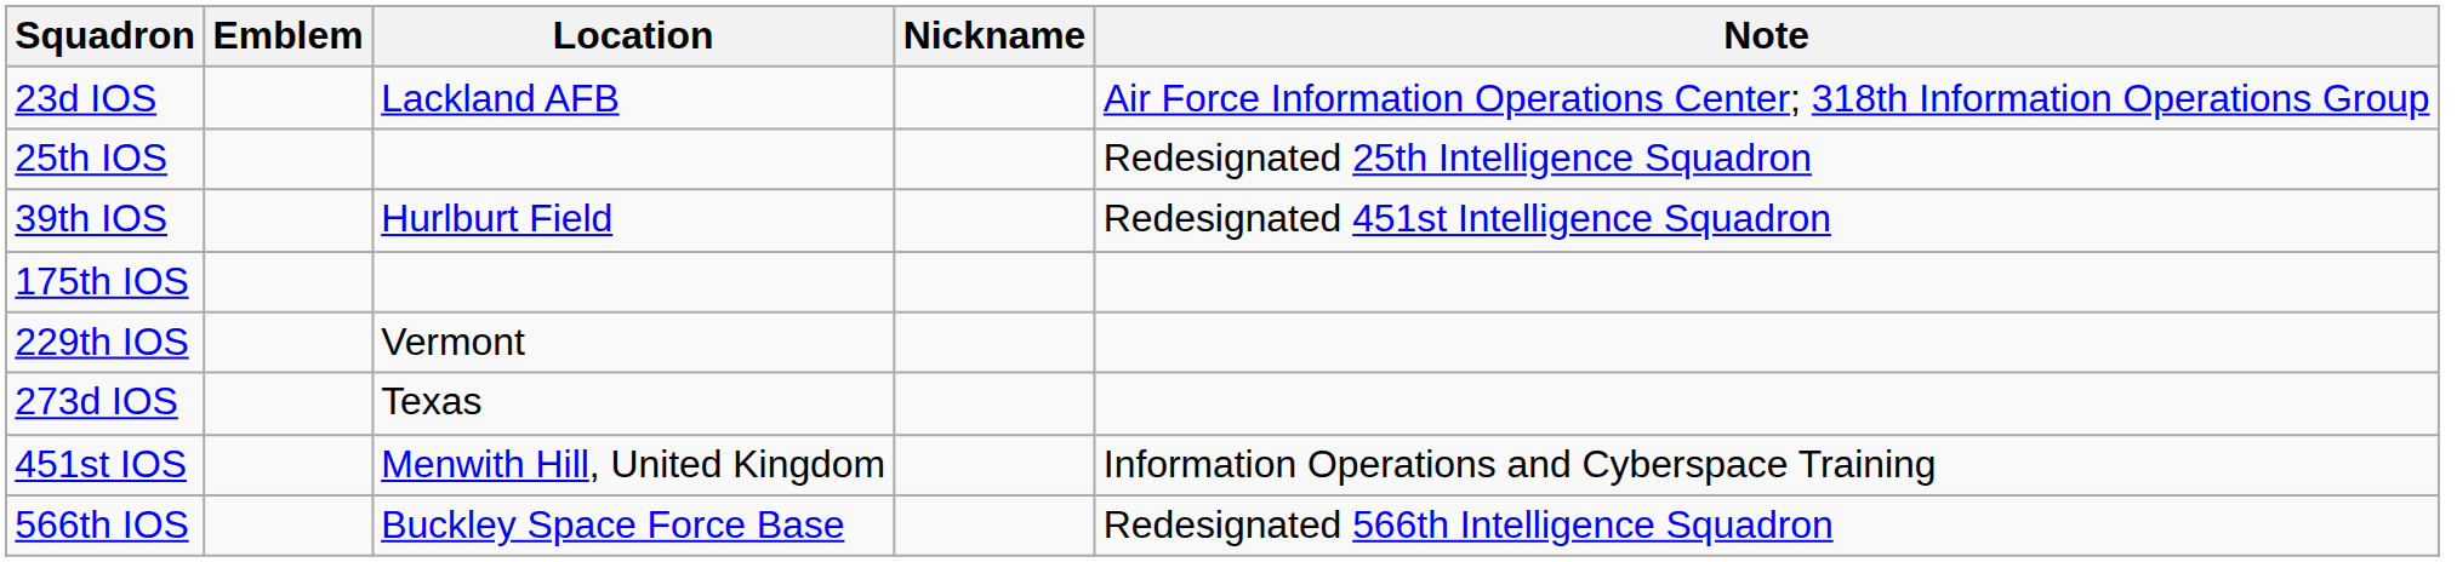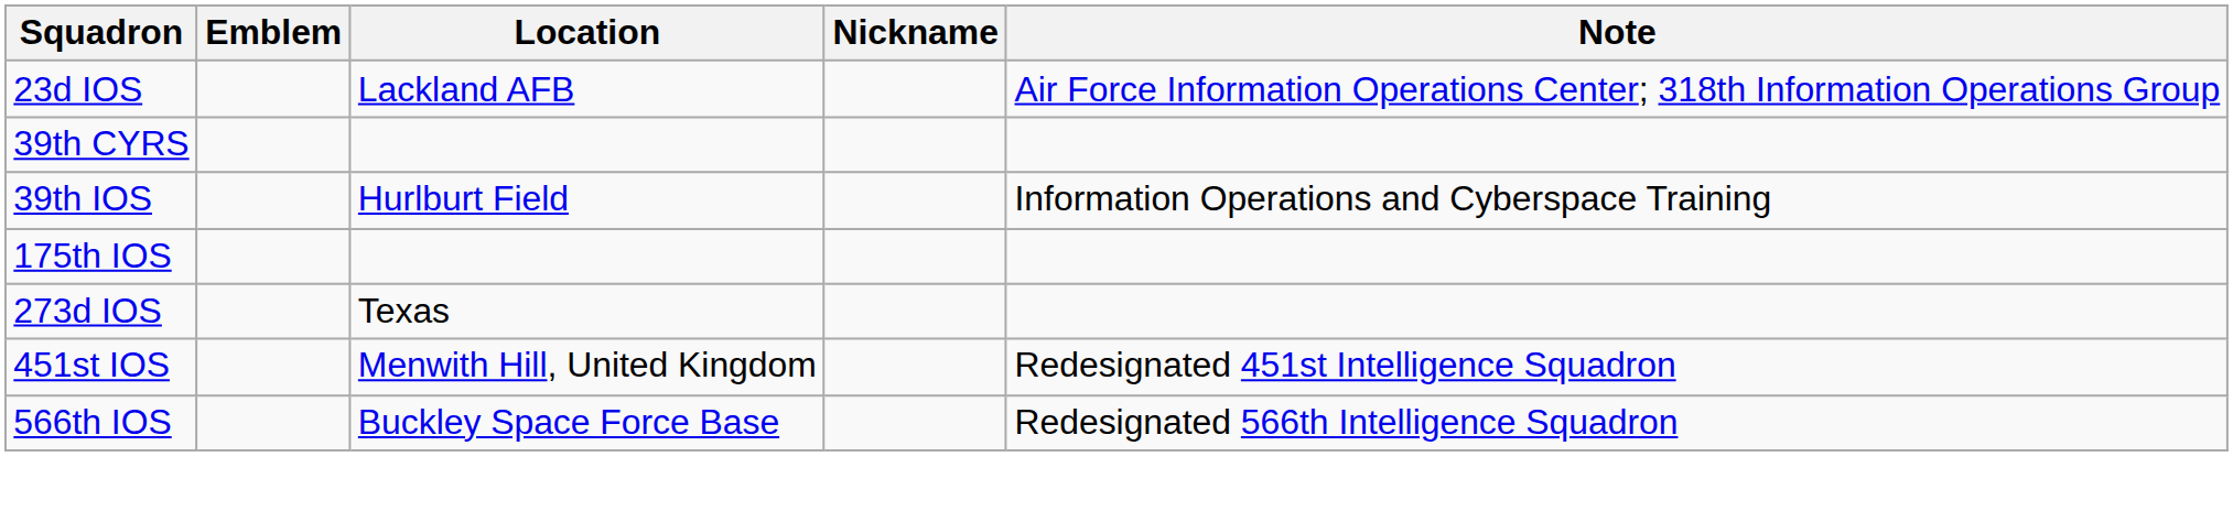- row: 25th IOS | Redesignated 25th Intelligence Squadron
+ row: 39th CYRS
39th IOS | Note: Redesignated 451st Intelligence Squadron -> Information Operations and Cyberspace Training
- row: 229th IOS | Vermont
451st IOS | Note: Information Operations and Cyberspace Training -> Redesignated 451st Intelligence Squadron
